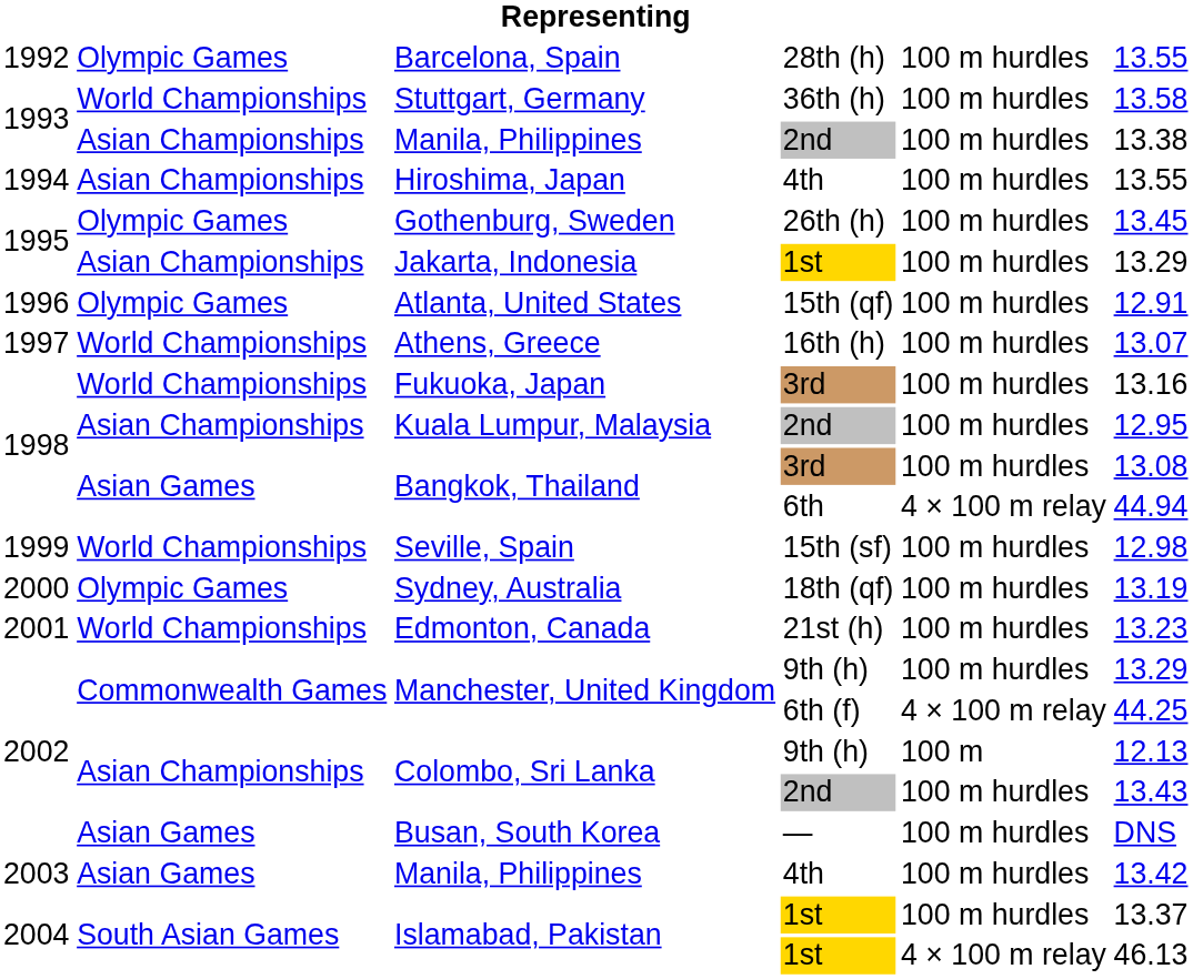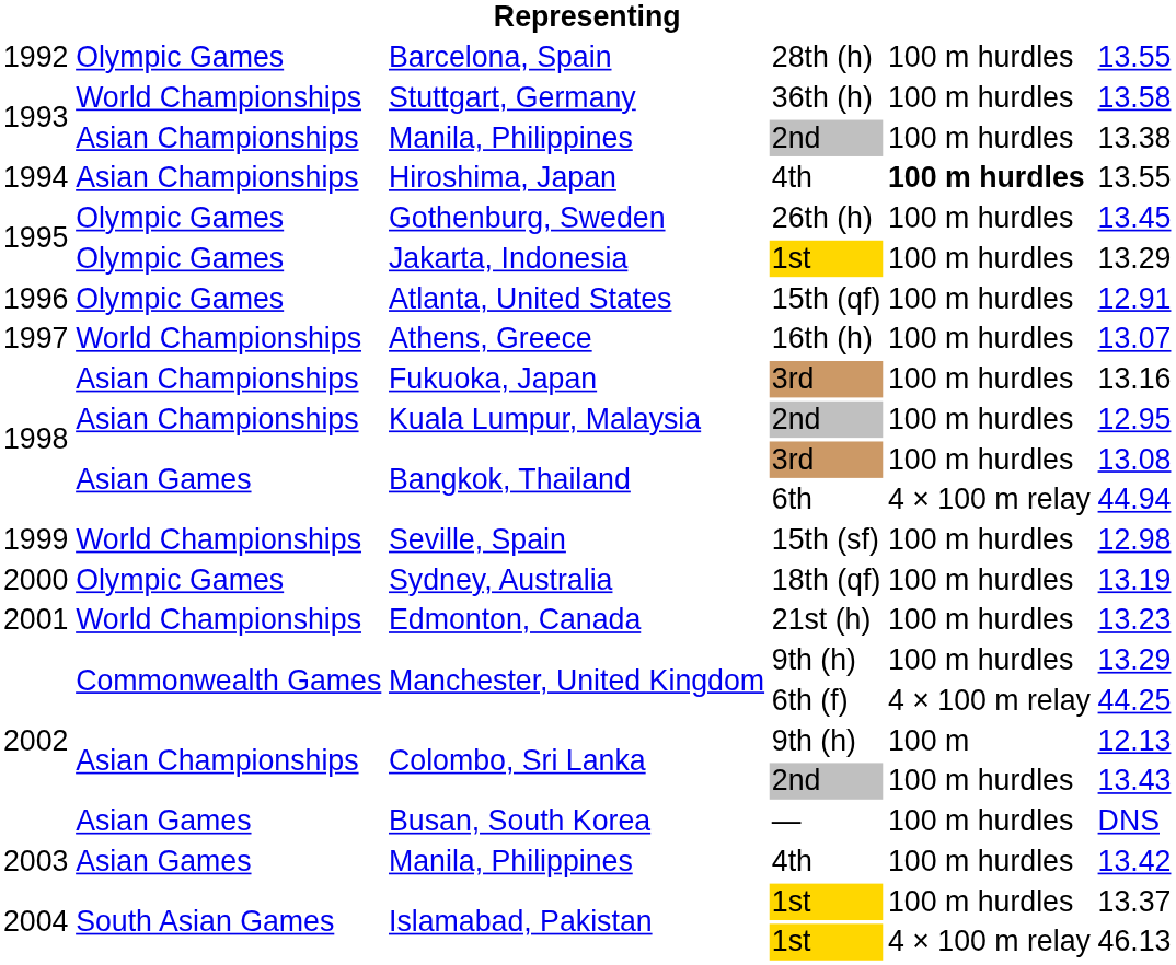Hiroshima, Japan | column 5: normal -> bold
Jakarta, Indonesia | column 2: Asian Championships -> Olympic Games
Fukuoka, Japan | column 2: World Championships -> Asian Championships
